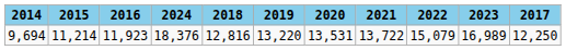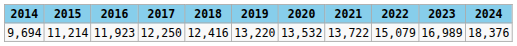columns swapped: 2017 <-> 2024
9,694 | 2018: 12,816 -> 12,416
9,694 | 2020: 13,531 -> 13,532
